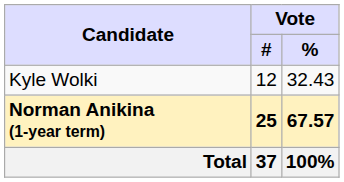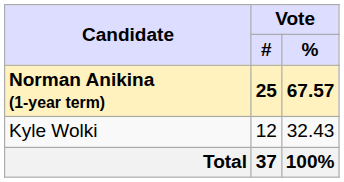rows swapped: Norman Anikina (1-year term) <-> Kyle Wolki
